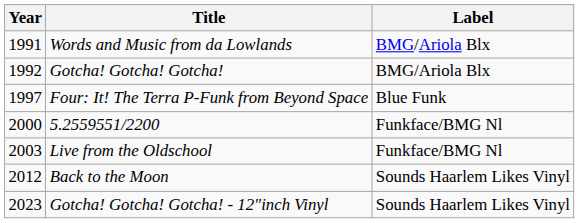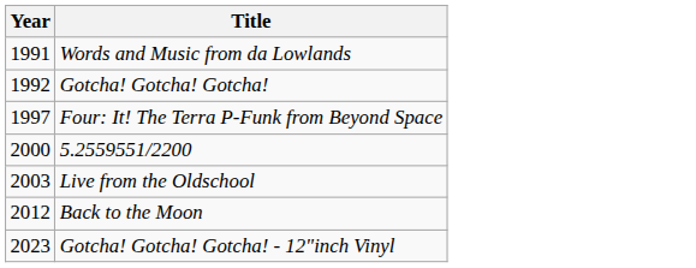- column: Label | BMG/Ariola Blx | BMG/Ariola Blx | Blue Funk | Funkface/BMG Nl | Funkface/BMG Nl | Sounds Haarlem Likes Vinyl | Sounds Haarlem Likes Vinyl
